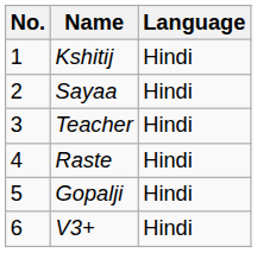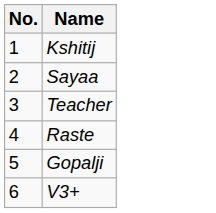- column: Language | Hindi | Hindi | Hindi | Hindi | Hindi | Hindi
